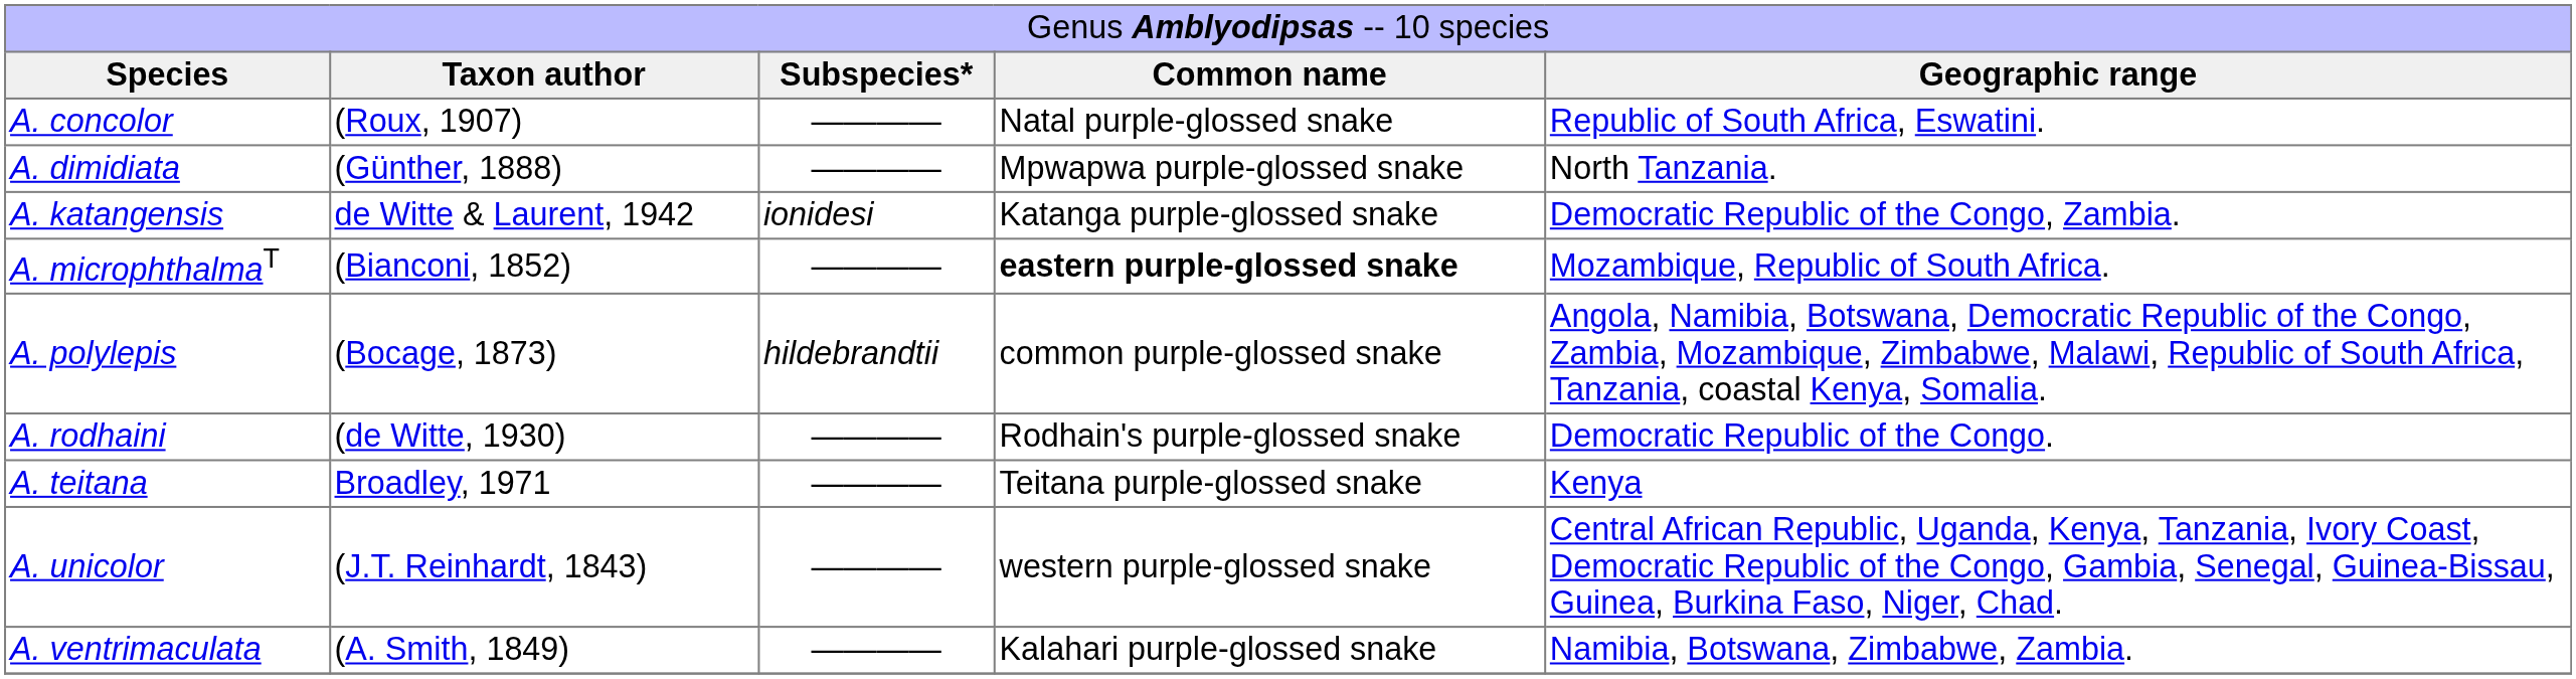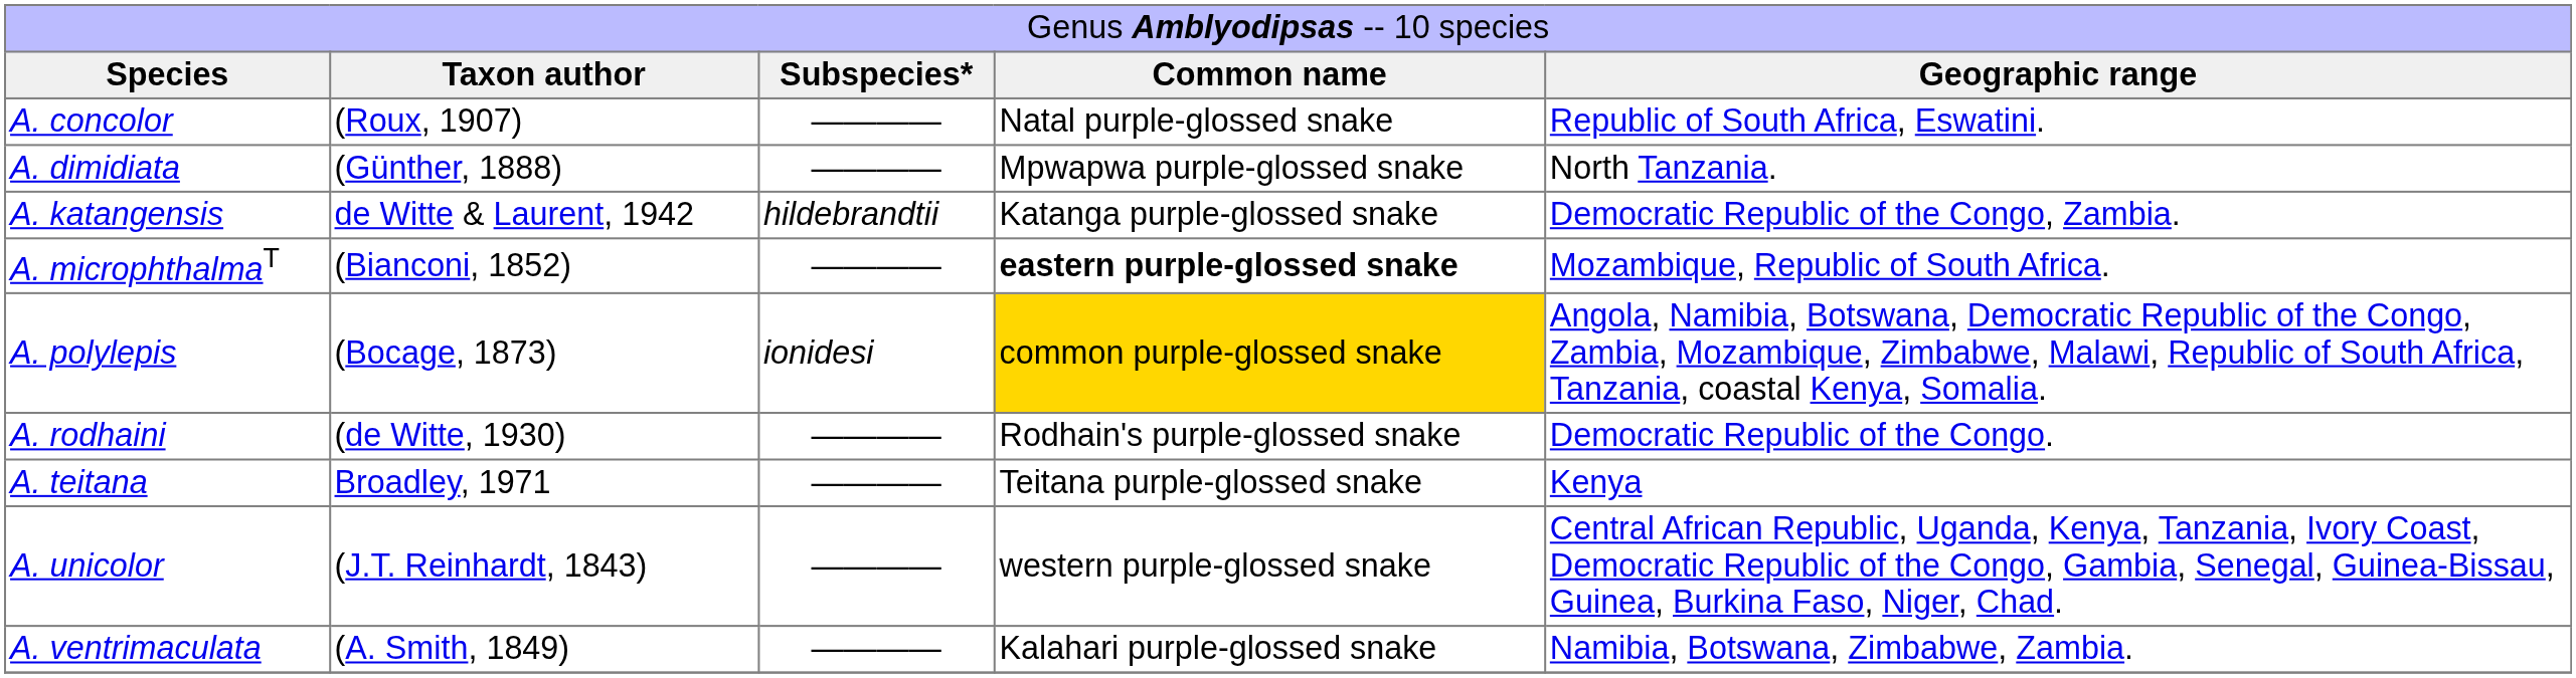A. katangensis | column 3: ionidesi -> hildebrandtii
A. polylepis | column 3: hildebrandtii -> ionidesi
A. polylepis | column 4: no background -> gold background
